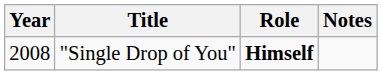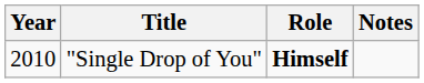"Single Drop of You" | Year: 2008 -> 2010
